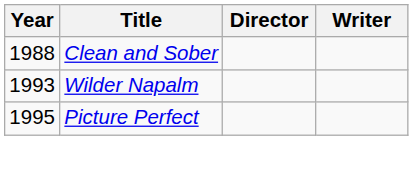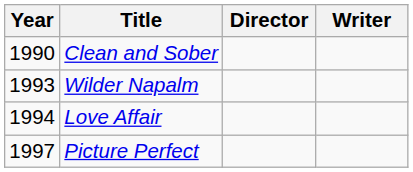Clean and Sober | Year: 1988 -> 1990
+ row: 1994 | Love Affair
Picture Perfect | Year: 1995 -> 1997
